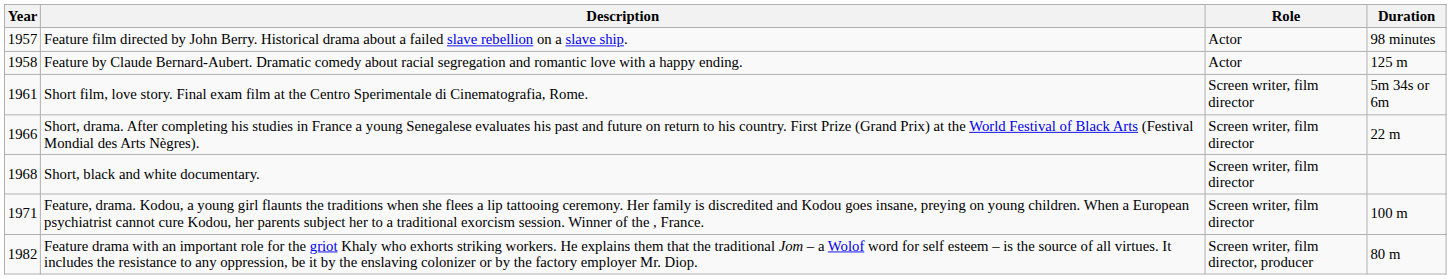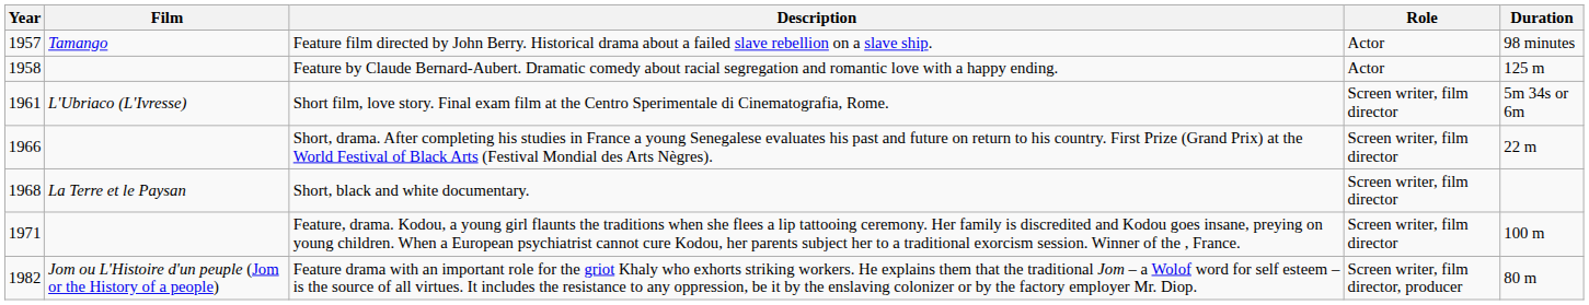+ column: Film | Tamango | L'Ubriaco (L'Ivresse) | La Terre et le Paysan | Jom ou L'Histoire d'un peuple (Jom or the History of a people)
